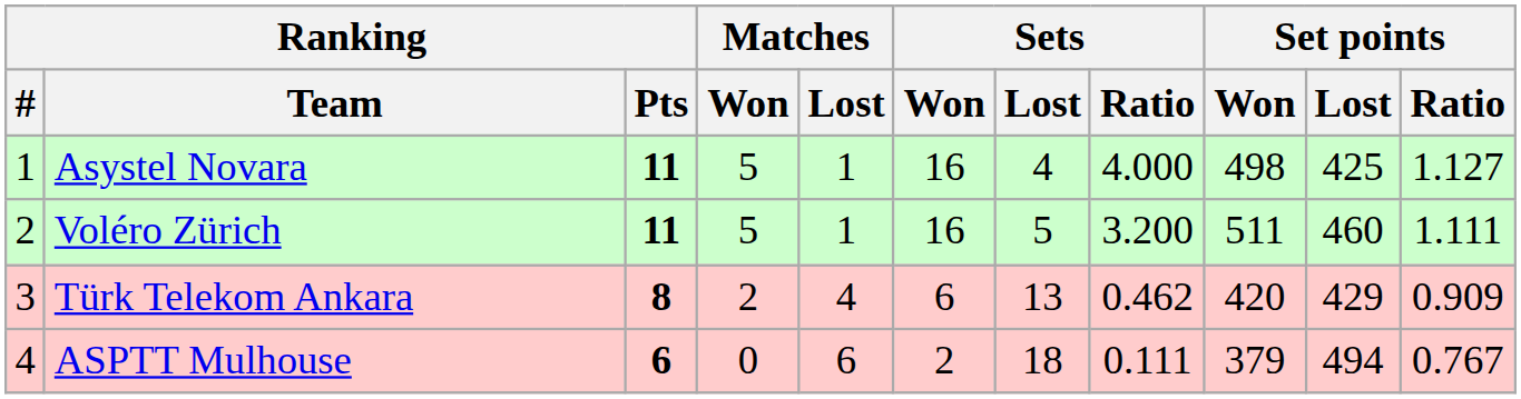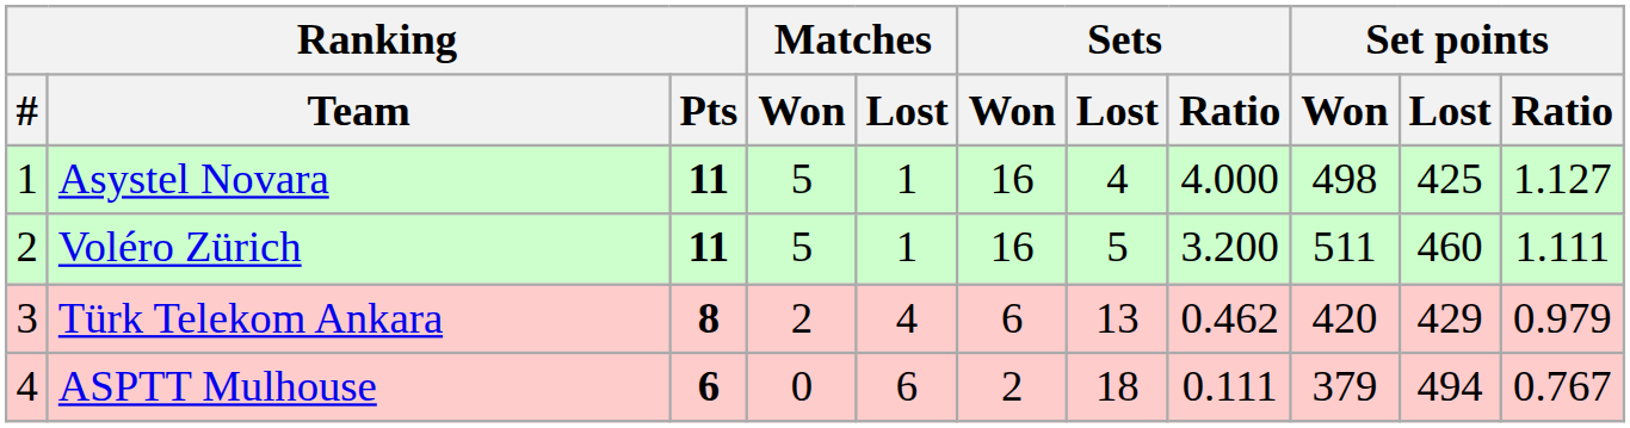Türk Telekom Ankara | Set points / Ratio: 0.909 -> 0.979
